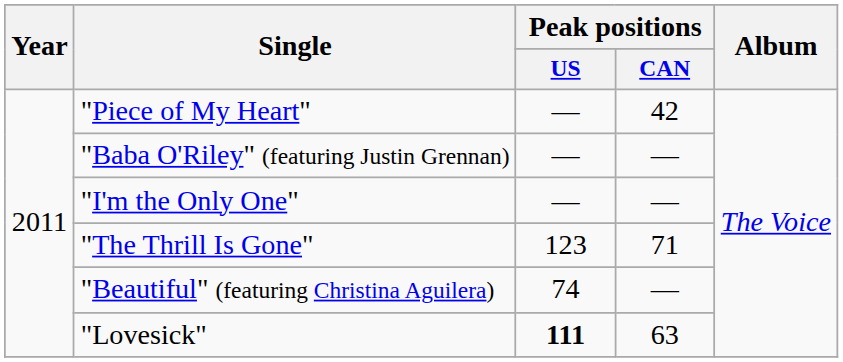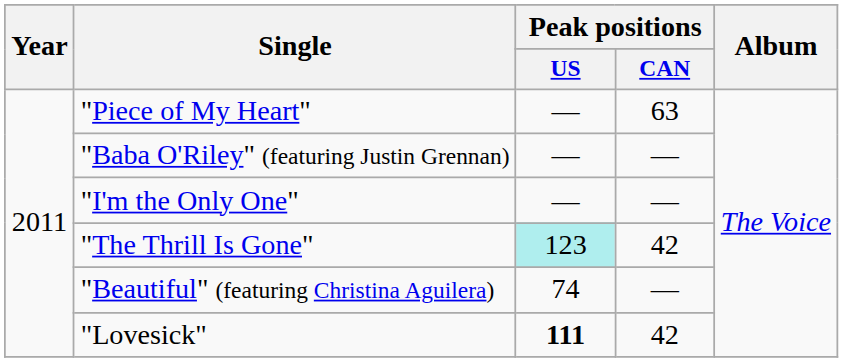"Piece of My Heart" | Peak positions / CAN: 42 -> 63
"The Thrill Is Gone" | Peak positions / US: no background -> paleturquoise background
"The Thrill Is Gone" | Peak positions / CAN: 71 -> 42
"Lovesick" | Peak positions / CAN: 63 -> 42
